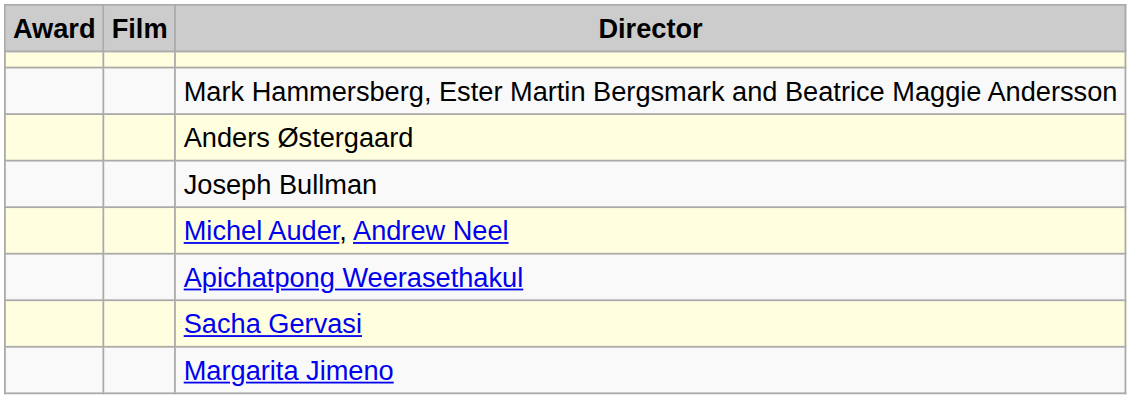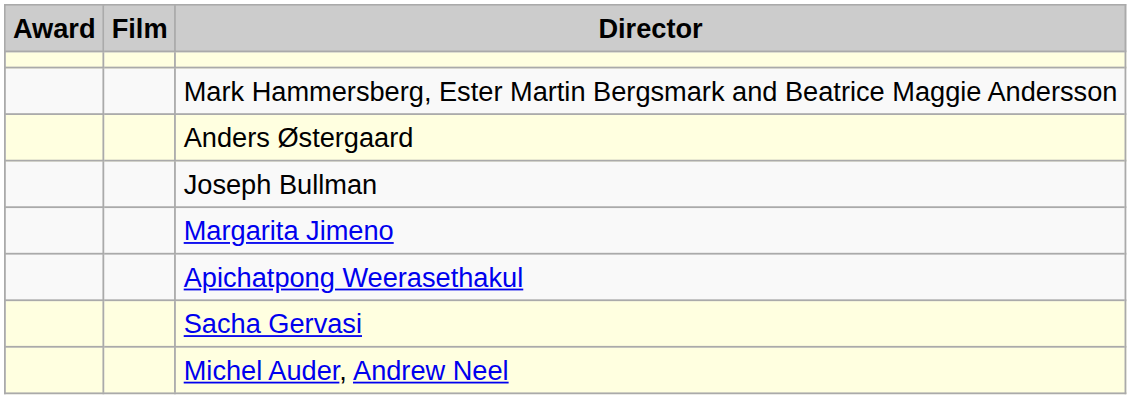rows swapped: Michel Auder, Andrew Neel <-> Margarita Jimeno
